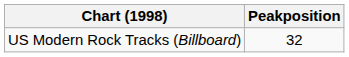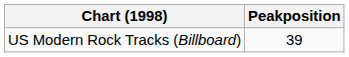US Modern Rock Tracks (Billboard) | Peakposition: 32 -> 39
